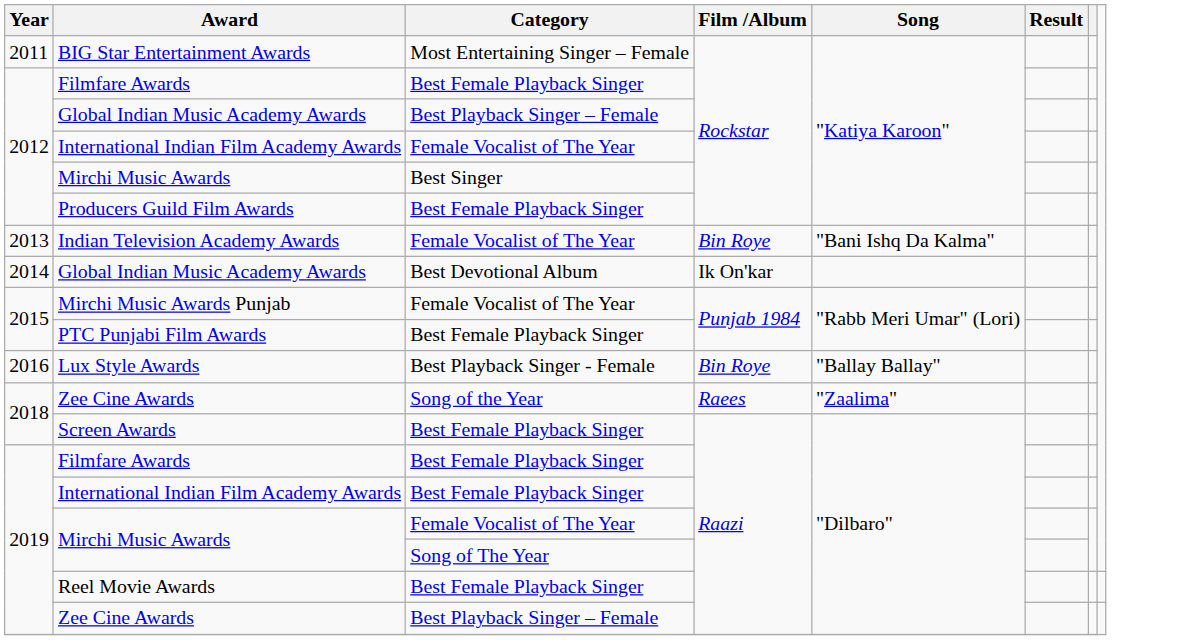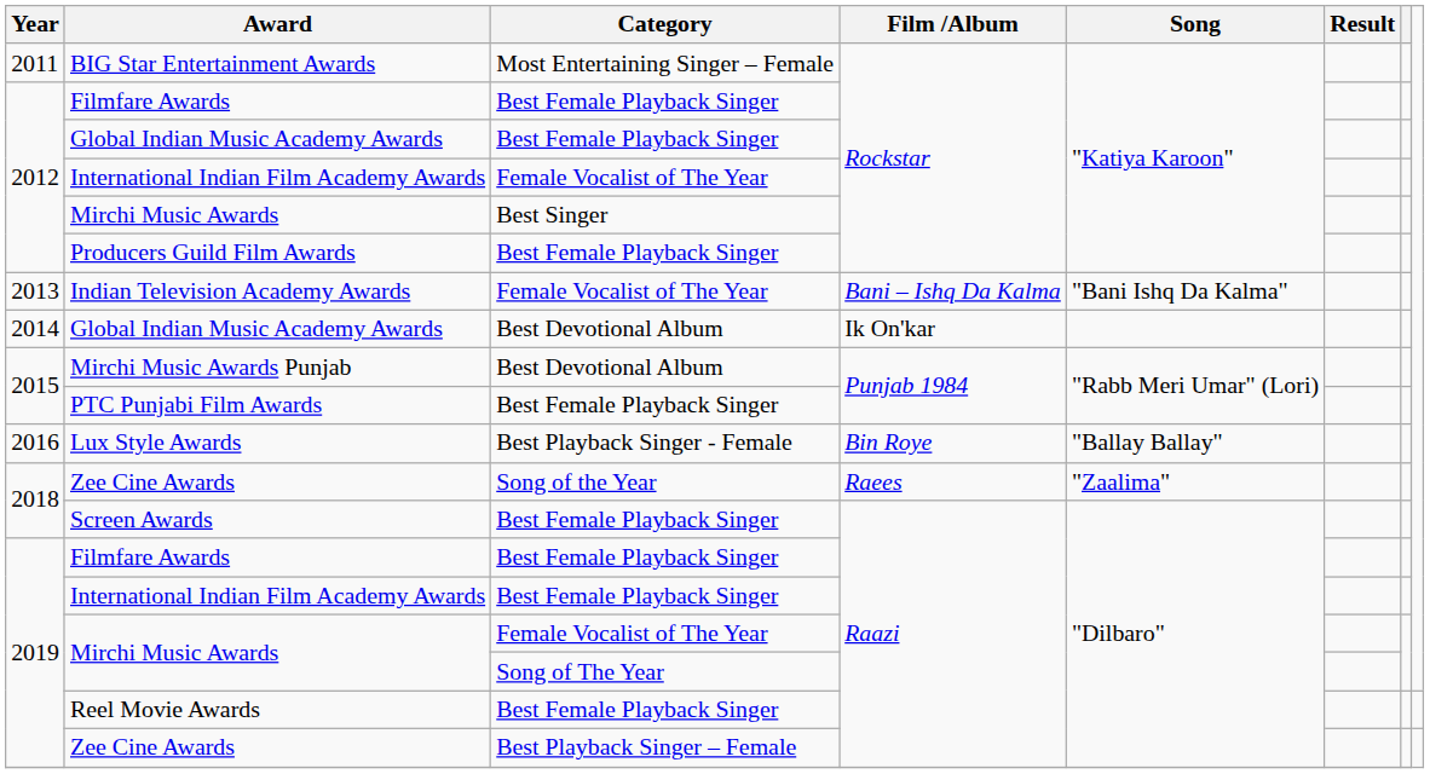2012 / Global Indian Music Academy Awards | Category: Best Playback Singer – Female -> Best Female Playback Singer
Indian Television Academy Awards | Film /Album: Bin Roye -> Bani – Ishq Da Kalma
Mirchi Music Awards Punjab | Category: Female Vocalist of The Year -> Best Devotional Album
